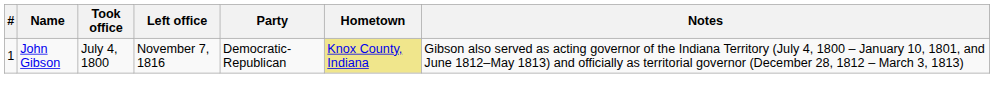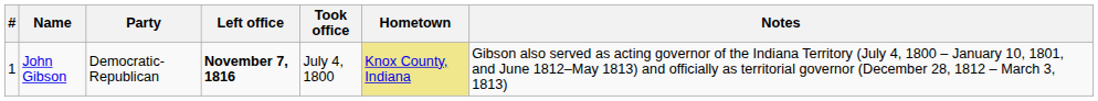columns swapped: Took office <-> Party
John Gibson | Left office: normal -> bold
